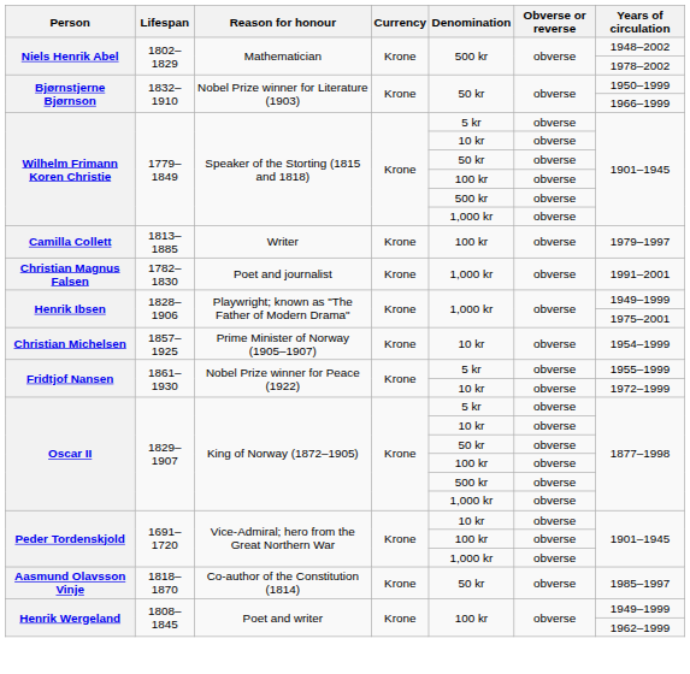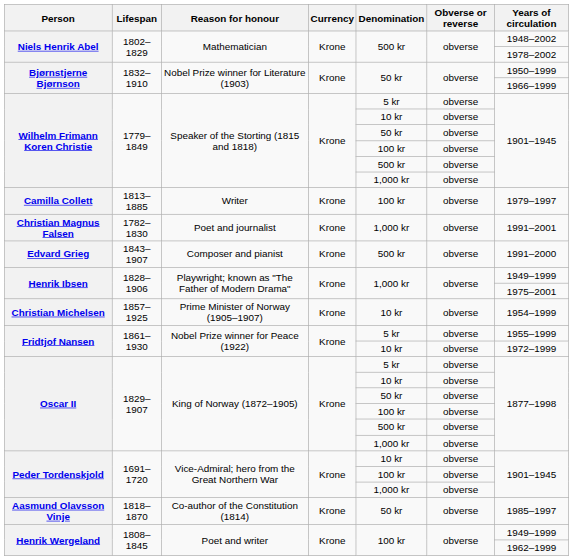+ row: Edvard Grieg | 1843–1907 | Composer and pianist | Krone | 500 kr | obverse | 1991–2000
